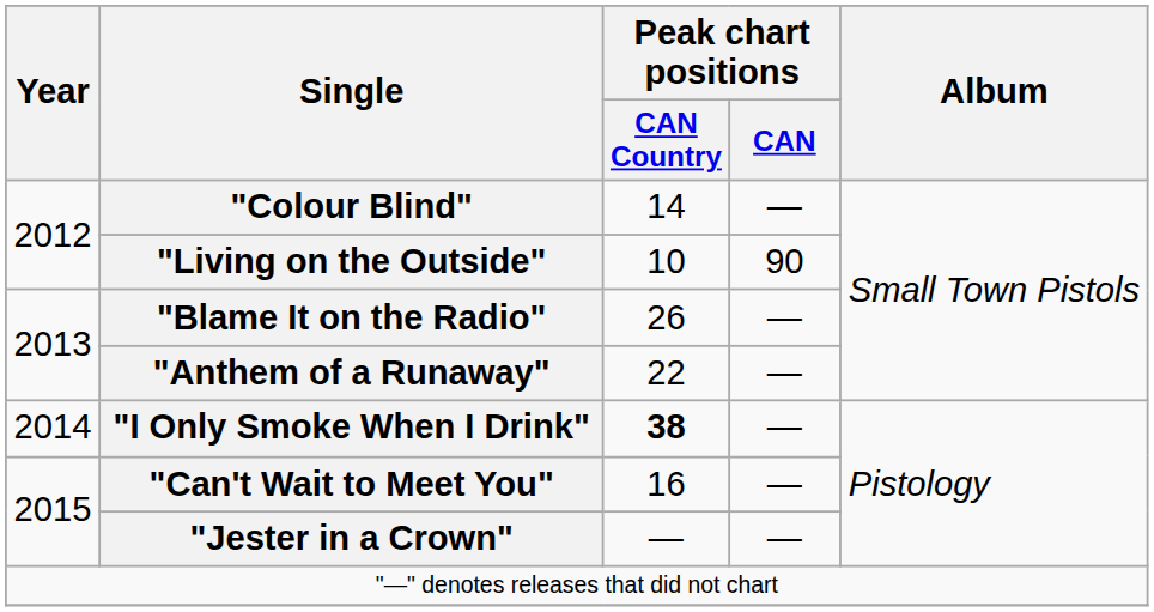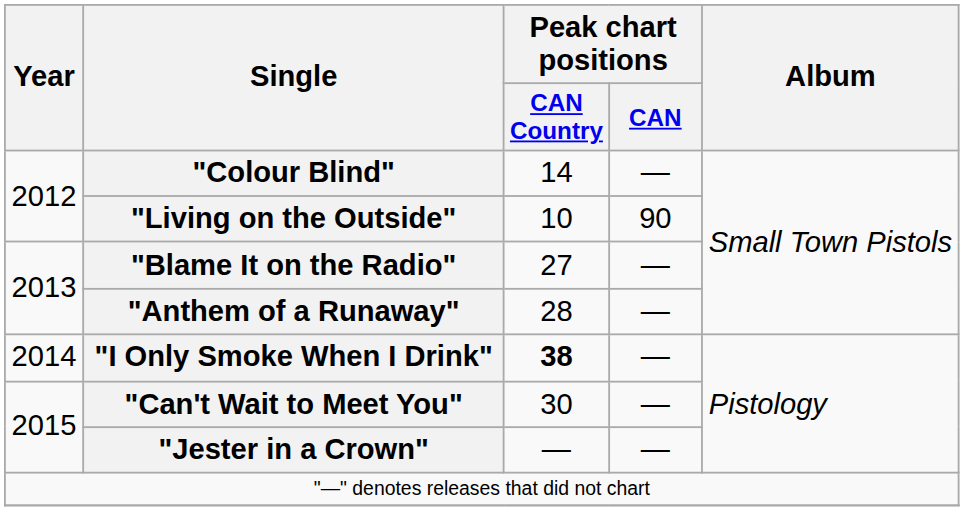"Blame It on the Radio" | Peak chart positions / CAN Country: 26 -> 27
"Anthem of a Runaway" | Peak chart positions / CAN Country: 22 -> 28
"Can't Wait to Meet You" | Peak chart positions / CAN Country: 16 -> 30
